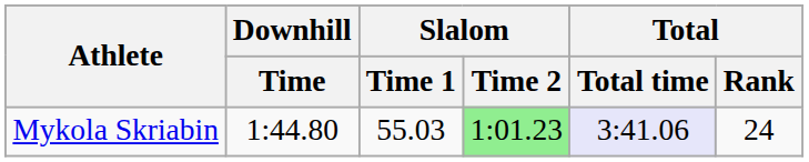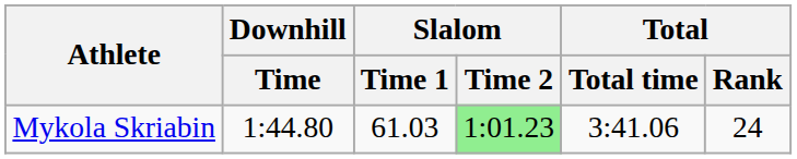Mykola Skriabin | Slalom / Time 1: 55.03 -> 61.03
Mykola Skriabin | Total / Total time: lavender background -> no background
